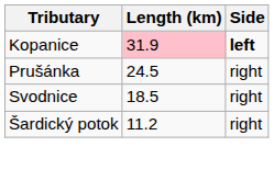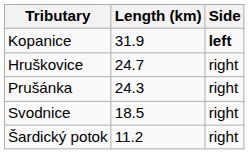Kopanice | Length (km): pink background -> no background
+ row: Hruškovice | 24.7 | right
Prušánka | Length (km): 24.5 -> 24.3
